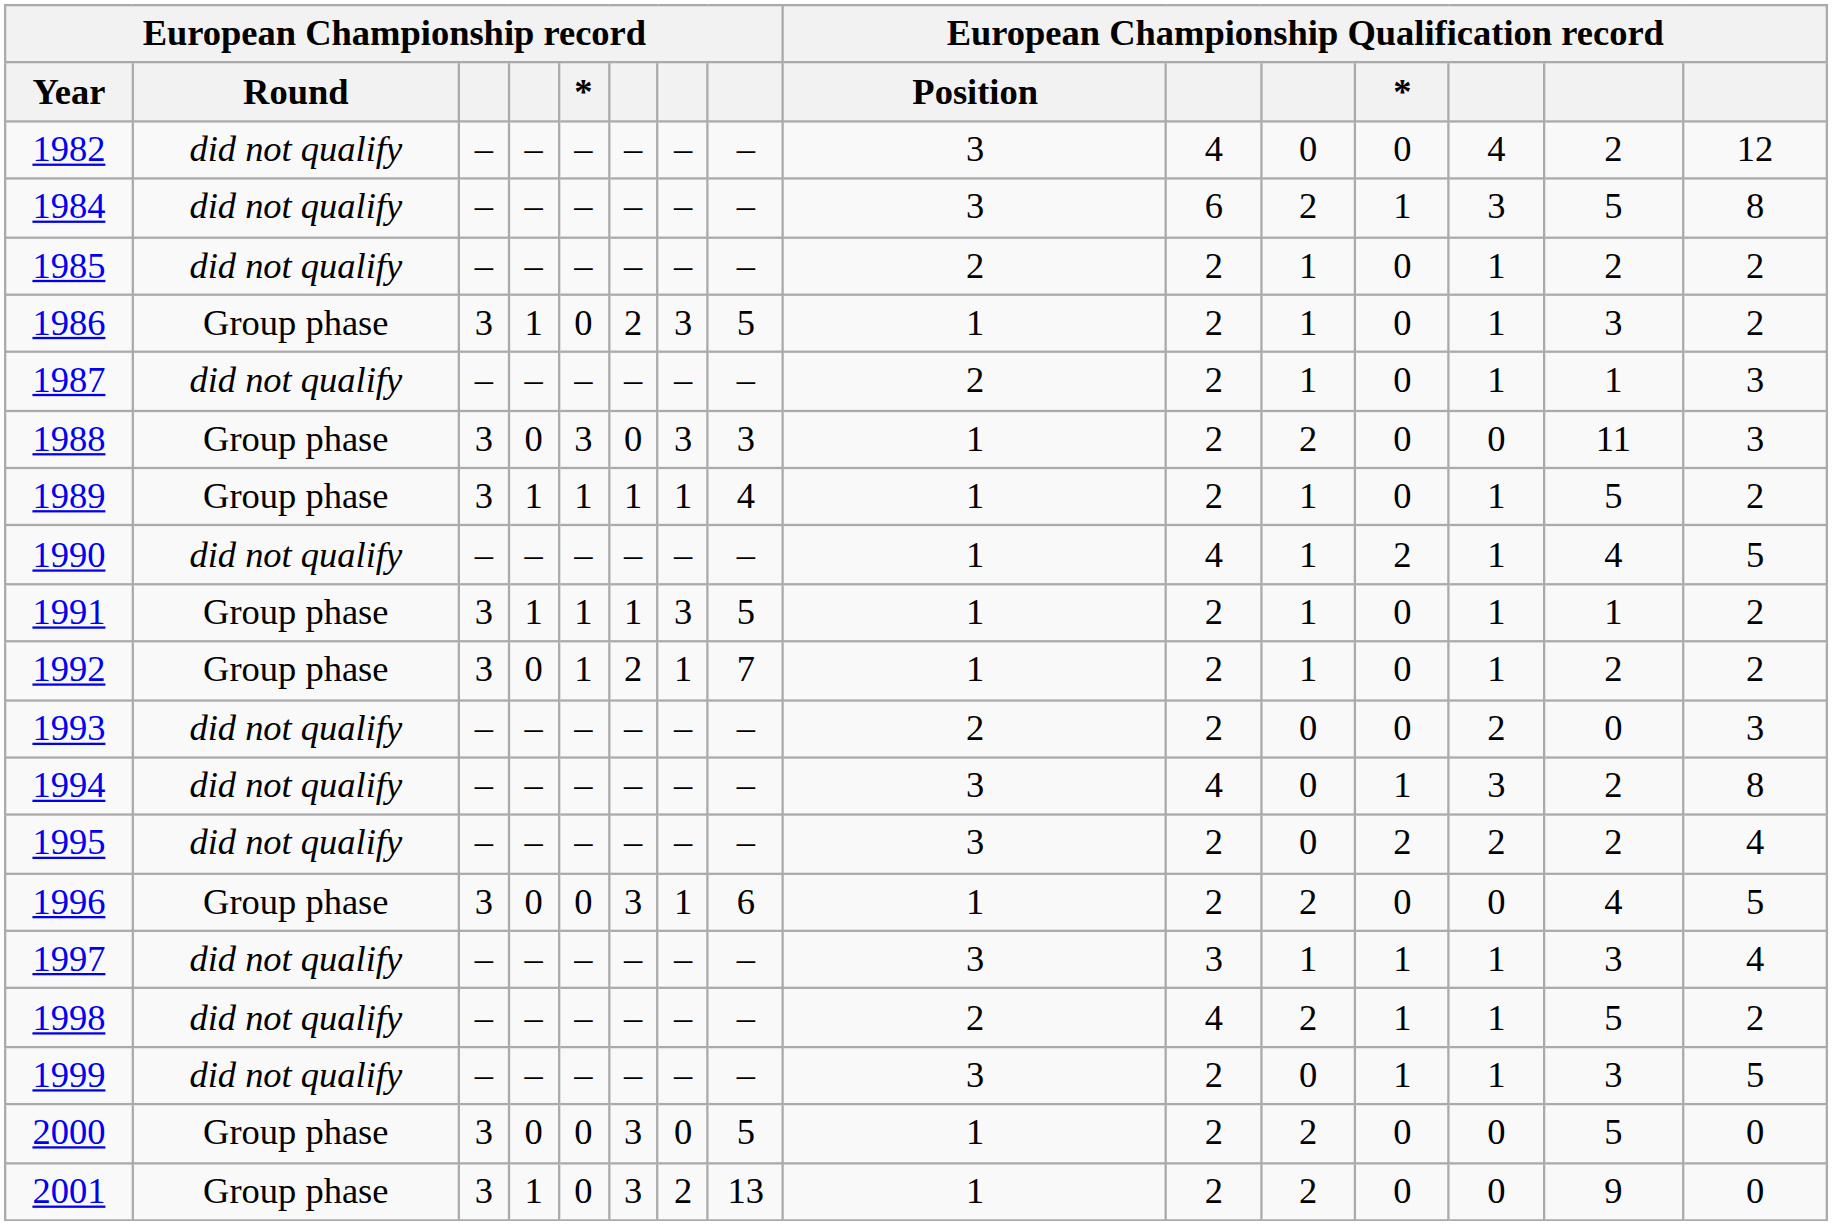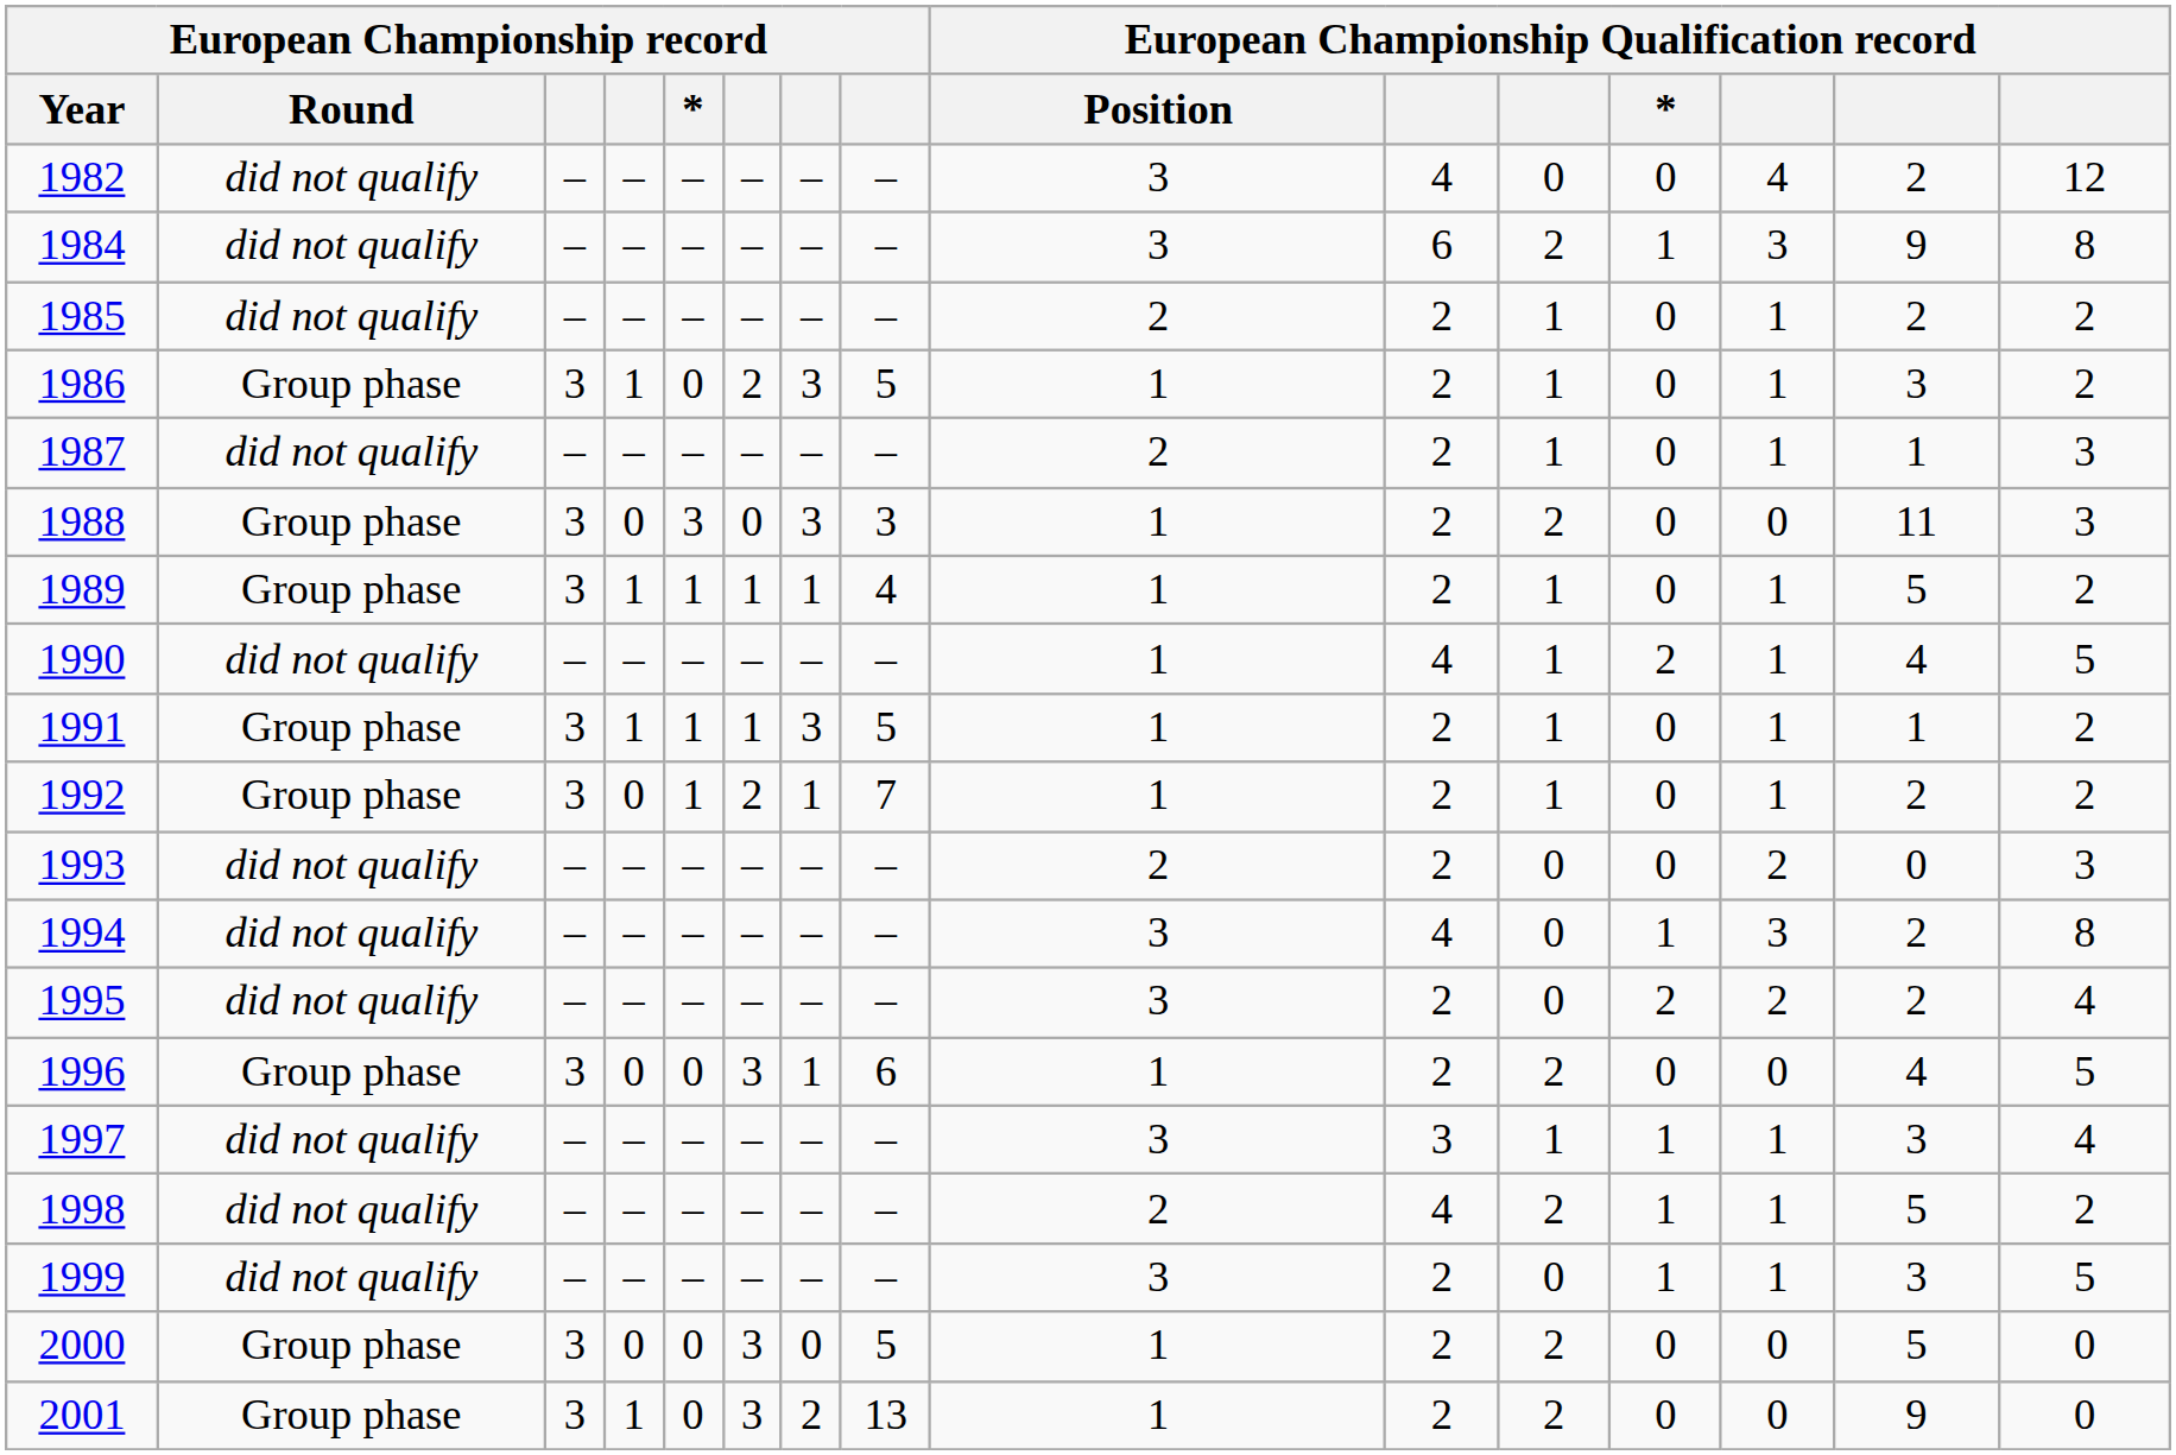1984 | column 14: 5 -> 9
